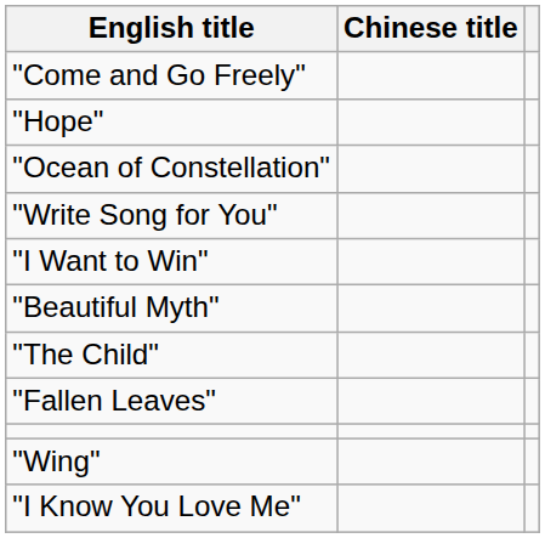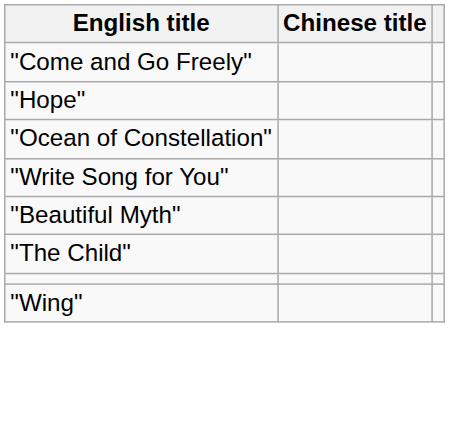- row: "I Want to Win"
- row: "Fallen Leaves"
- row: "I Know You Love Me"
